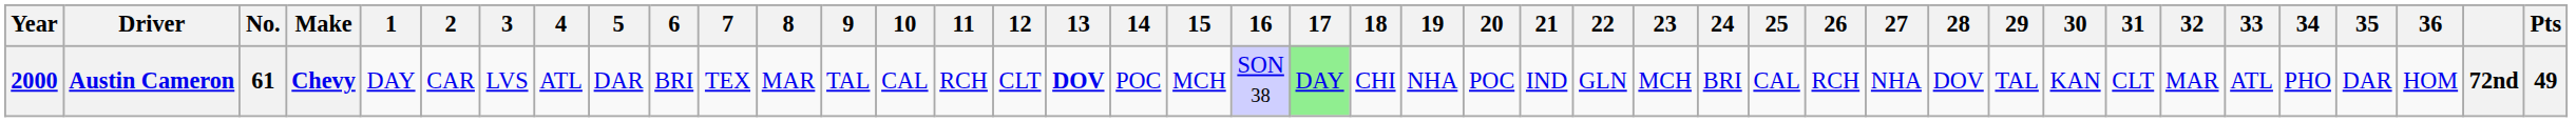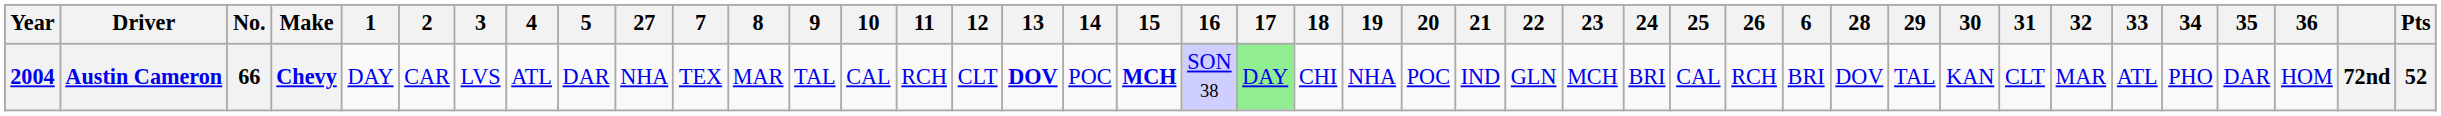columns swapped: 6 <-> 27
Austin Cameron | Year: 2000 -> 2004
Austin Cameron | No.: 61 -> 66
Austin Cameron | 15: normal -> bold
Austin Cameron | Pts: 49 -> 52
